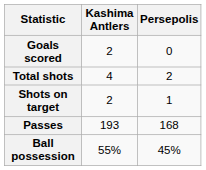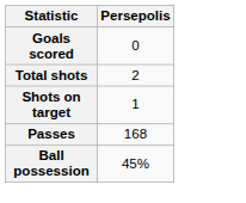- column: Kashima Antlers | 2 | 4 | 2 | 193 | 55%
